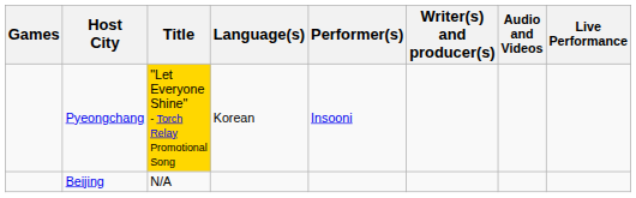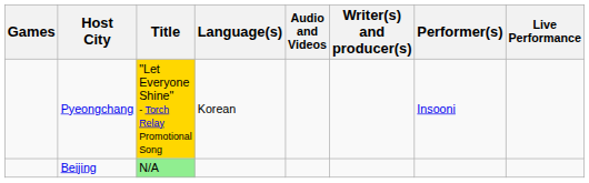columns swapped: Performer(s) <-> Audio and Videos
Beijing | Title: no background -> lightgreen background
